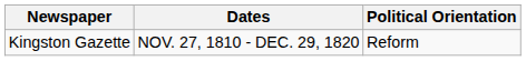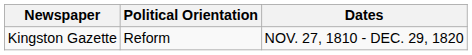columns swapped: Dates <-> Political Orientation
